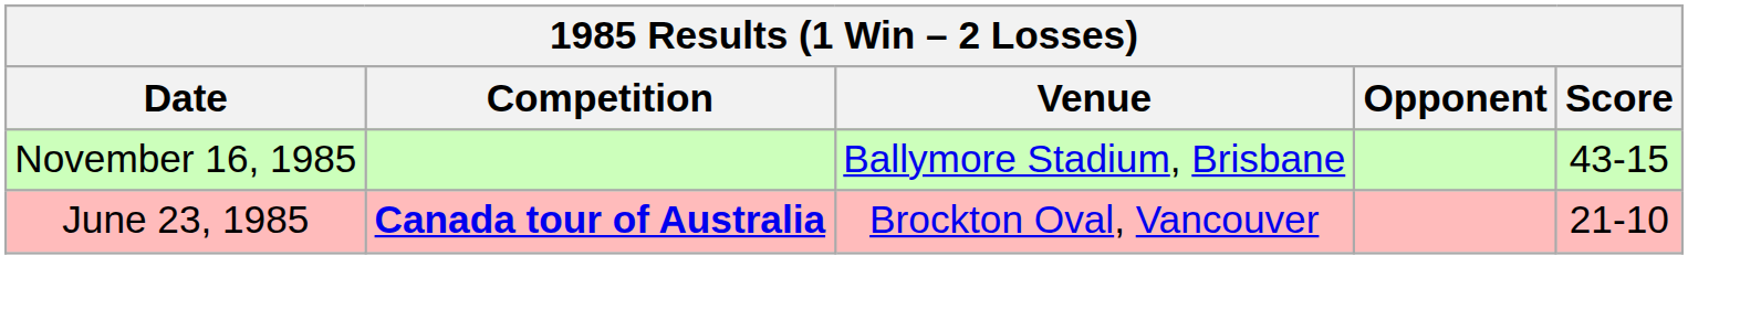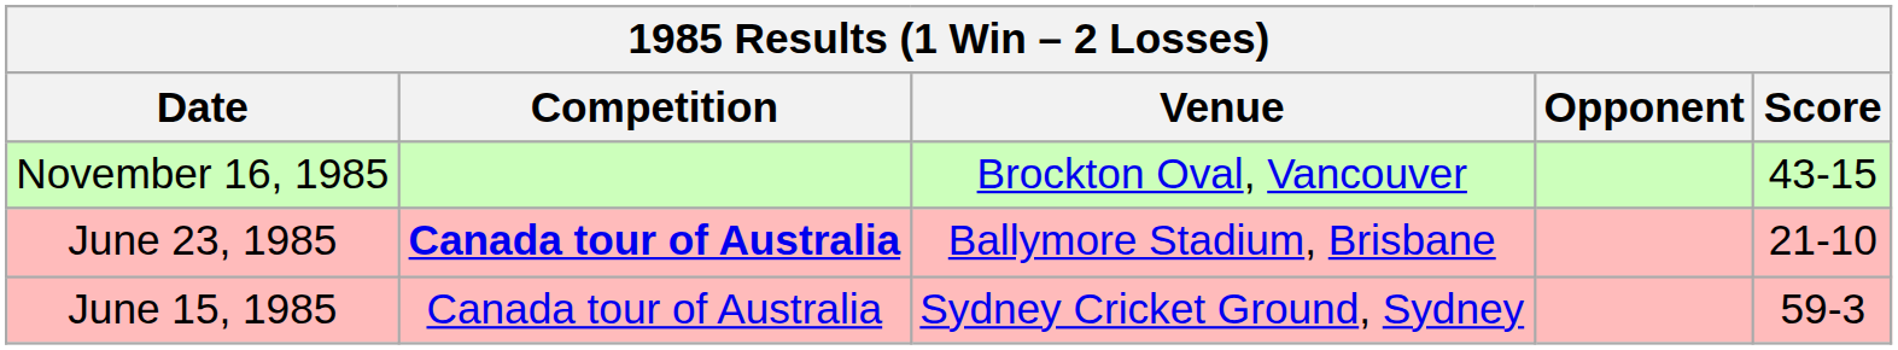November 16, 1985 | Venue: Ballymore Stadium, Brisbane -> Brockton Oval, Vancouver
June 23, 1985 | Venue: Brockton Oval, Vancouver -> Ballymore Stadium, Brisbane
+ row: June 15, 1985 | Canada tour of Australia | Sydney Cricket Ground, Sydney | 59-3
